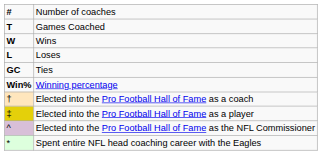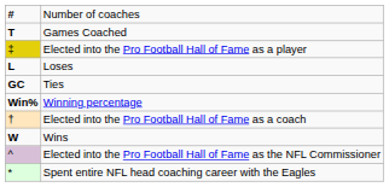rows swapped: Wins <-> Elected into the Pro Football Hall of Fame as a player
